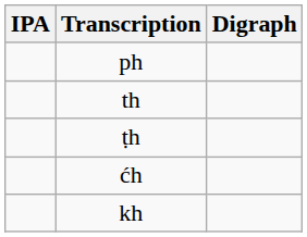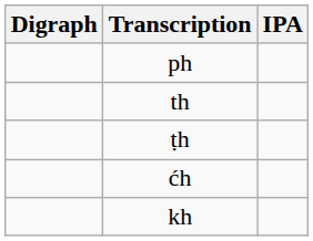columns swapped: Digraph <-> IPA
